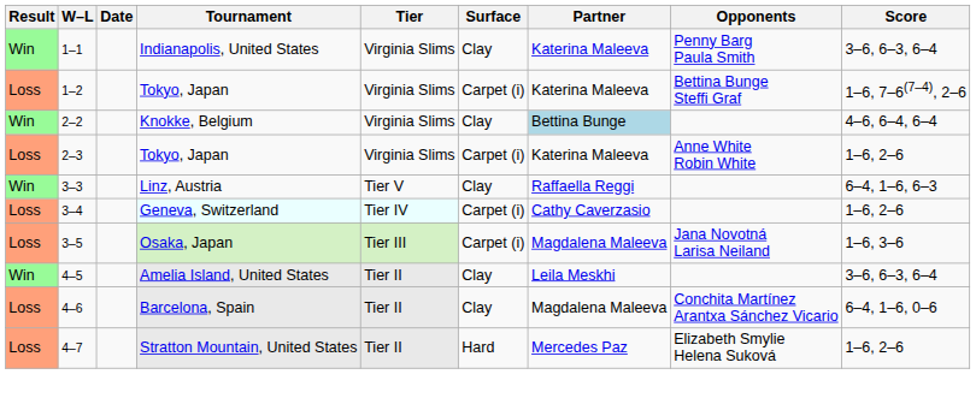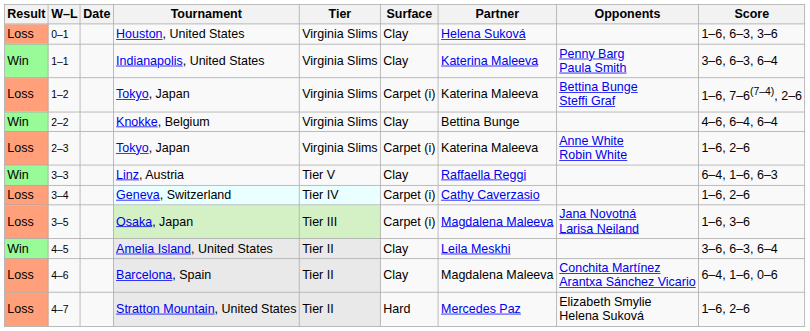+ row: Loss | 0–1 | Houston, United States | Virginia Slims | Clay | Helena Suková | 1–6, 6–3, 3–6
Knokke, Belgium | Partner: lightblue background -> no background
